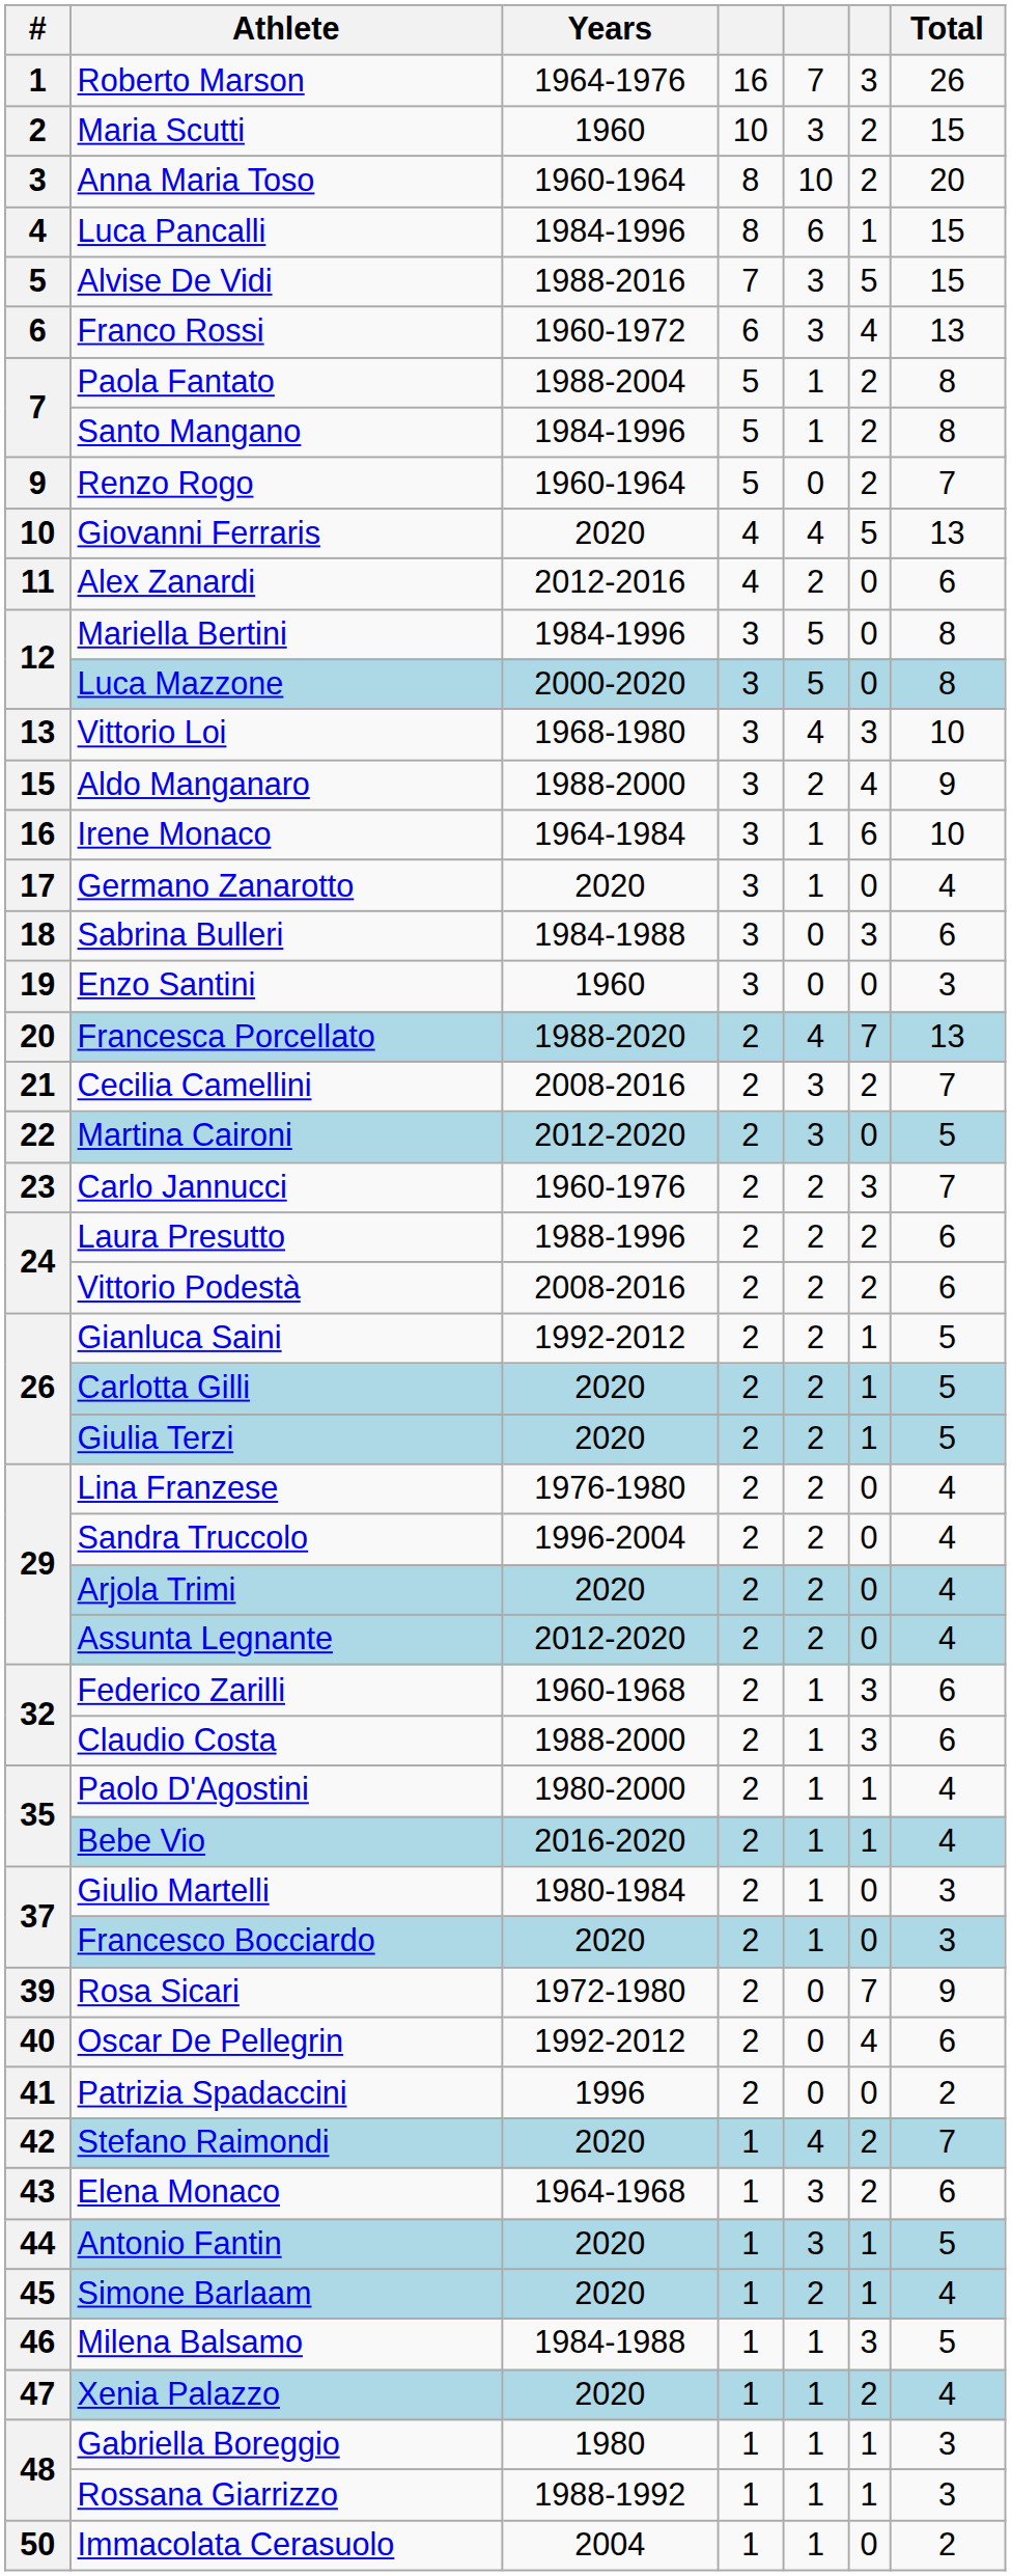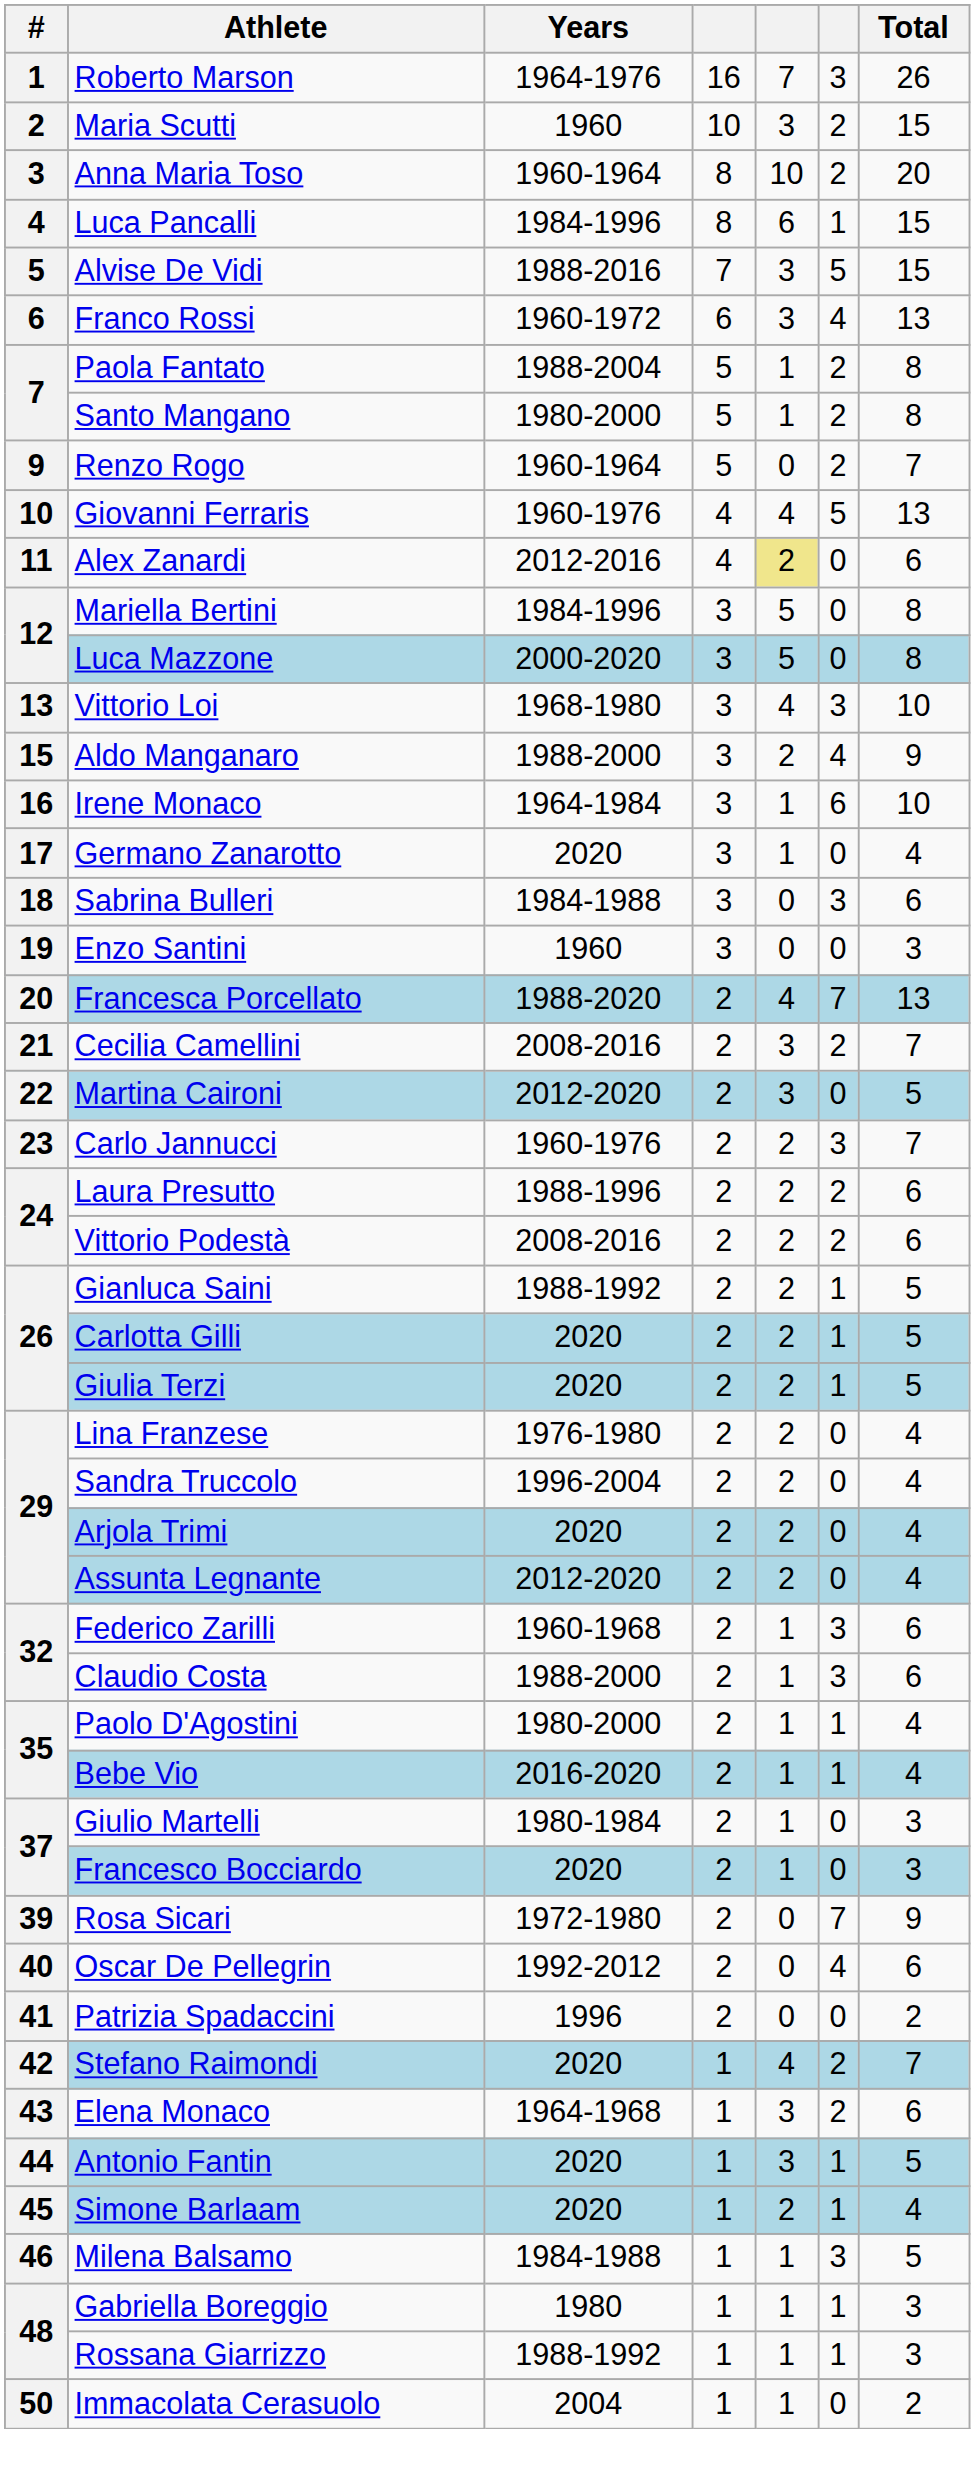Santo Mangano | Years: 1984-1996 -> 1980-2000
Giovanni Ferraris | Years: 2020 -> 1960-1976
Alex Zanardi | column 5: no background -> khaki background
Gianluca Saini | Years: 1992-2012 -> 1988-1992
- row: 47 | Xenia Palazzo | 2020 | 1 | 1 | 2 | 4
